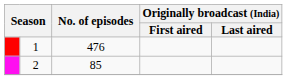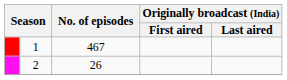1 | No. of episodes: 476 -> 467
2 | No. of episodes: 85 -> 26
